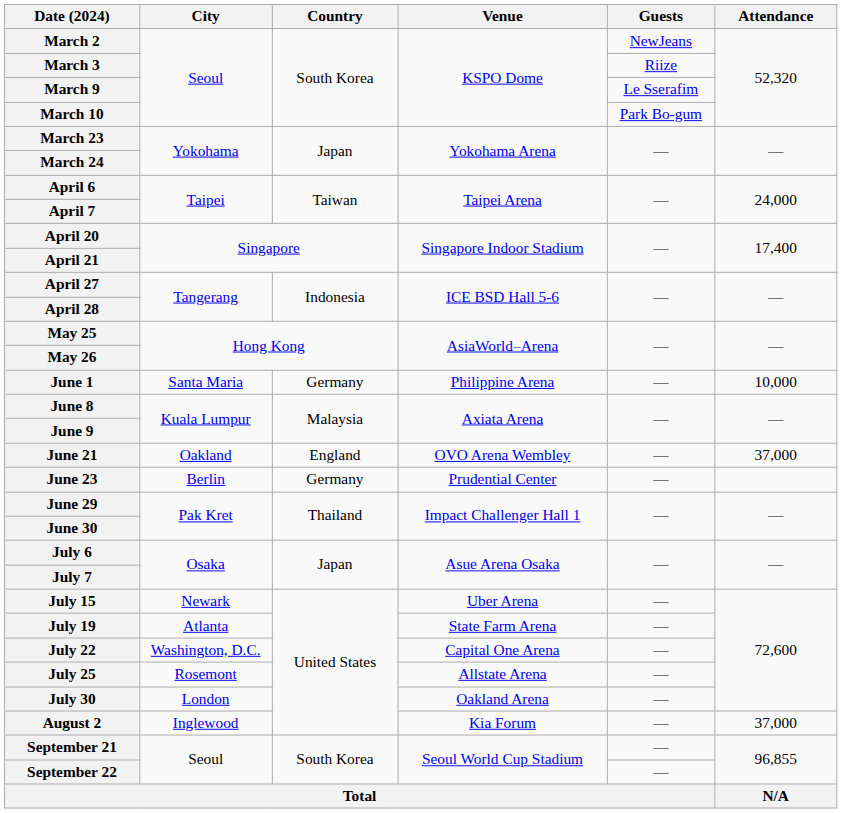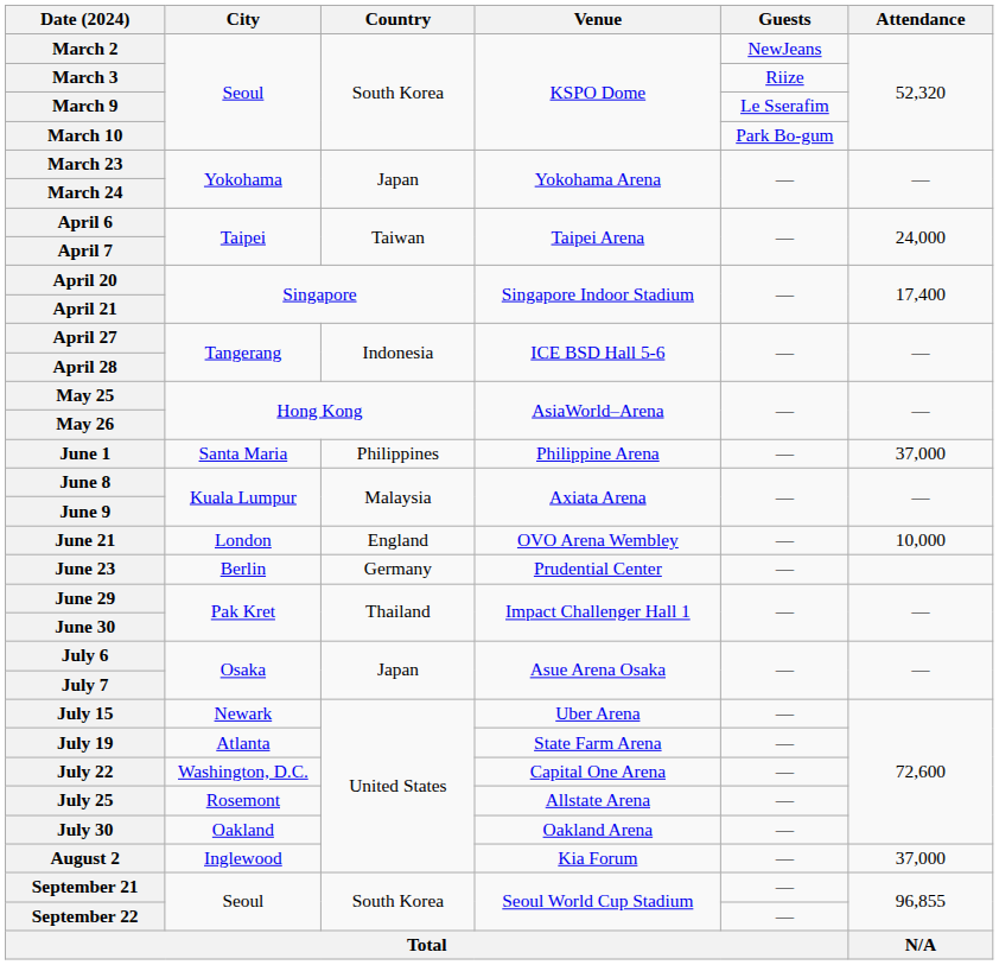June 1 | Country: Germany -> Philippines
June 1 | Attendance: 10,000 -> 37,000
June 21 | City: Oakland -> London
June 21 | Attendance: 37,000 -> 10,000
July 30 | City: London -> Oakland
